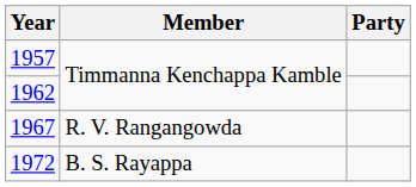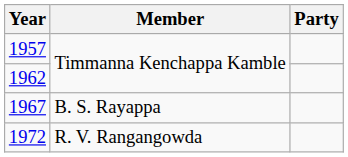1967 | Member: R. V. Rangangowda -> B. S. Rayappa
1972 | Member: B. S. Rayappa -> R. V. Rangangowda
